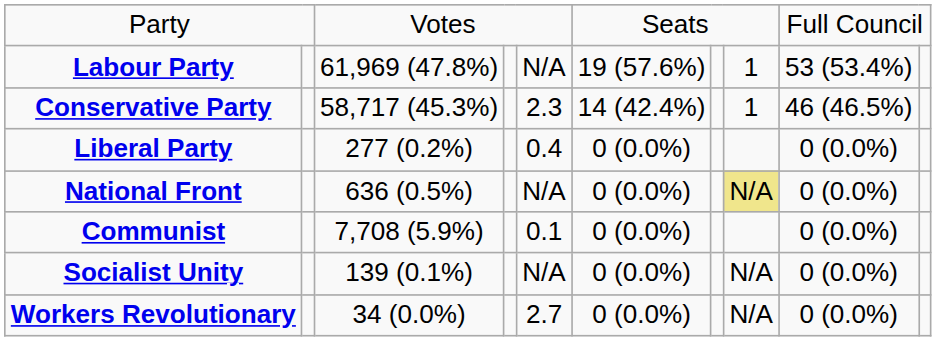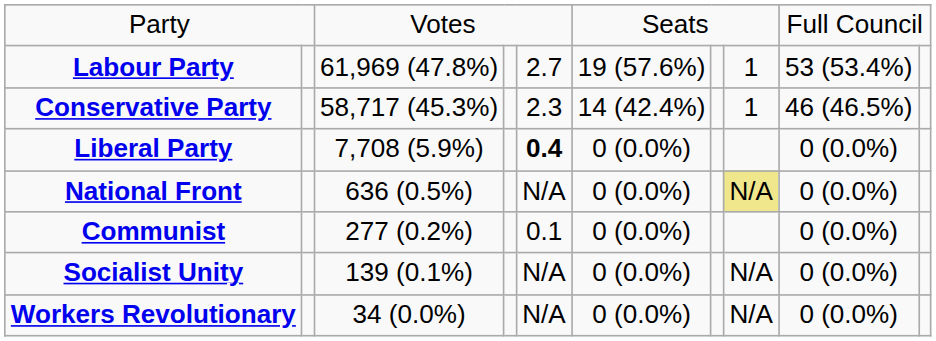Labour Party | column 5: N/A -> 2.7
Liberal Party | column 3: 277 (0.2%) -> 7,708 (5.9%)
Liberal Party | column 5: normal -> bold
Communist | column 3: 7,708 (5.9%) -> 277 (0.2%)
Workers Revolutionary | column 5: 2.7 -> N/A
